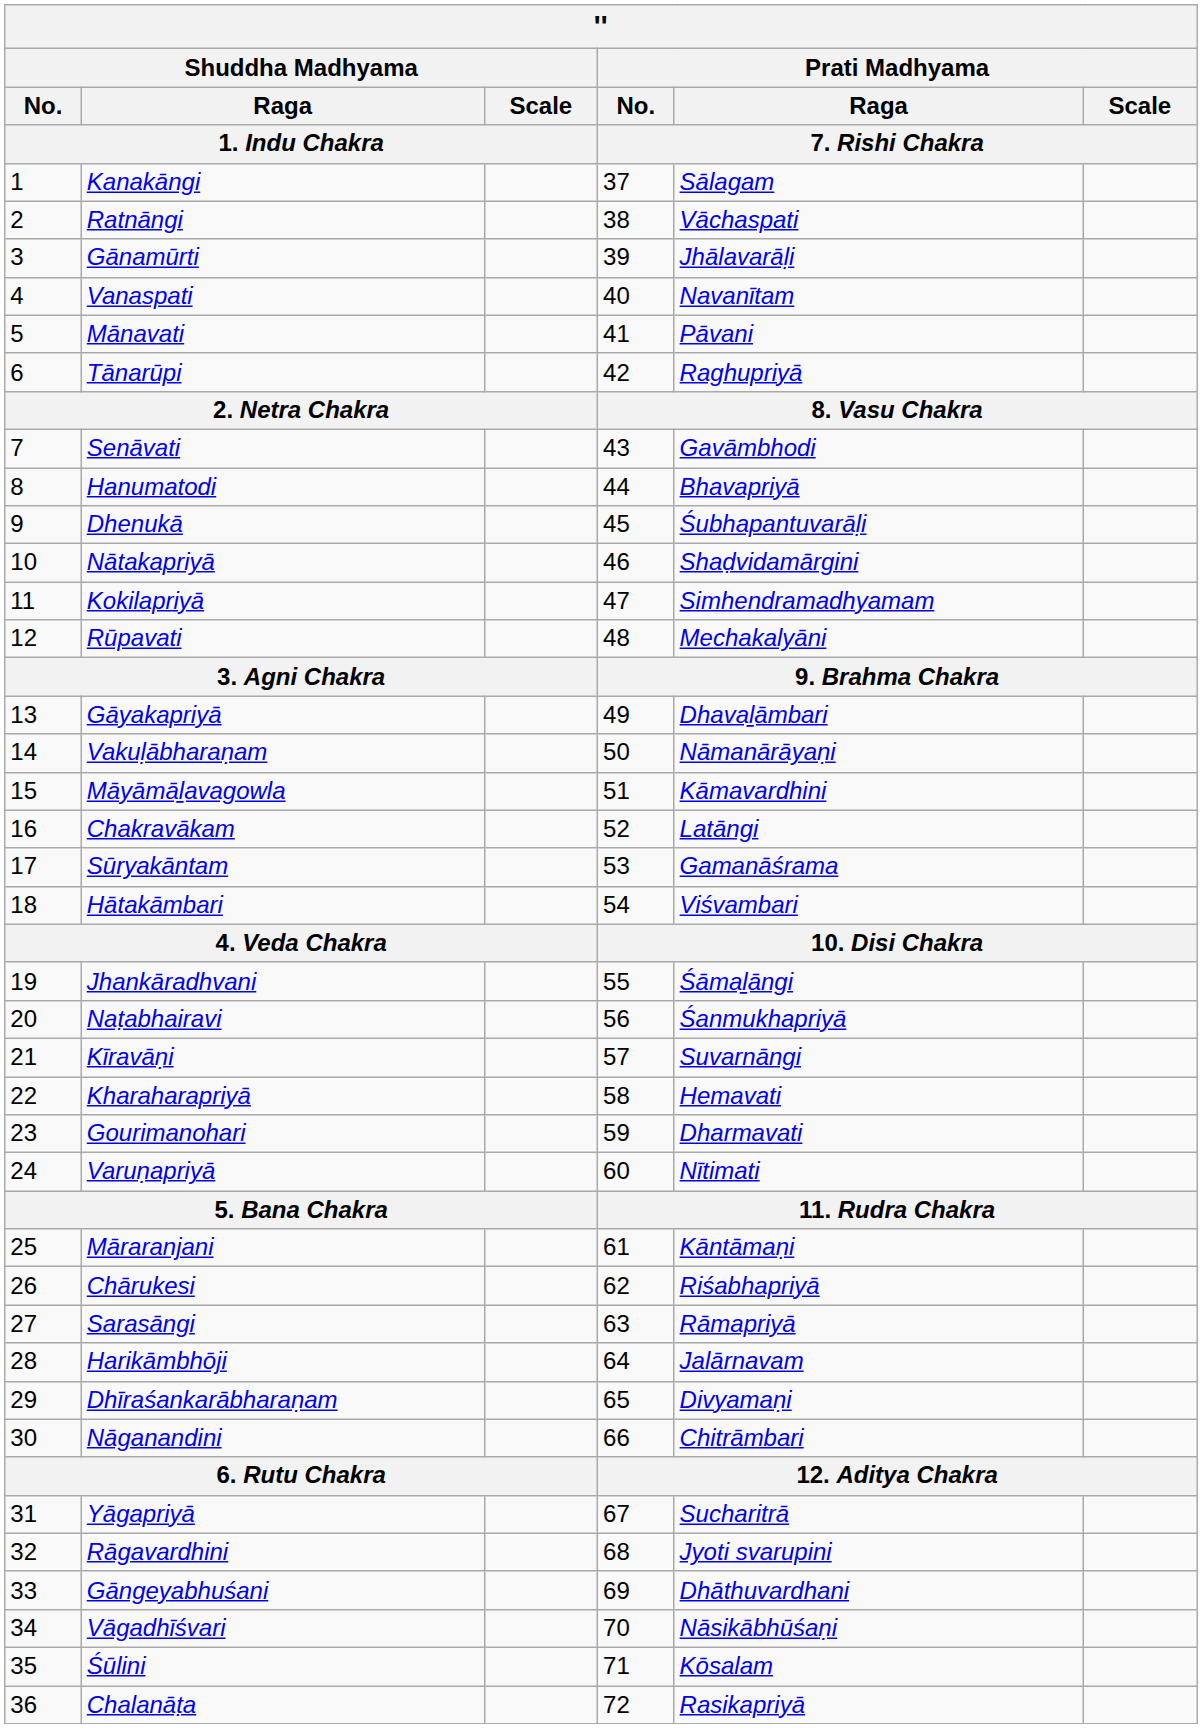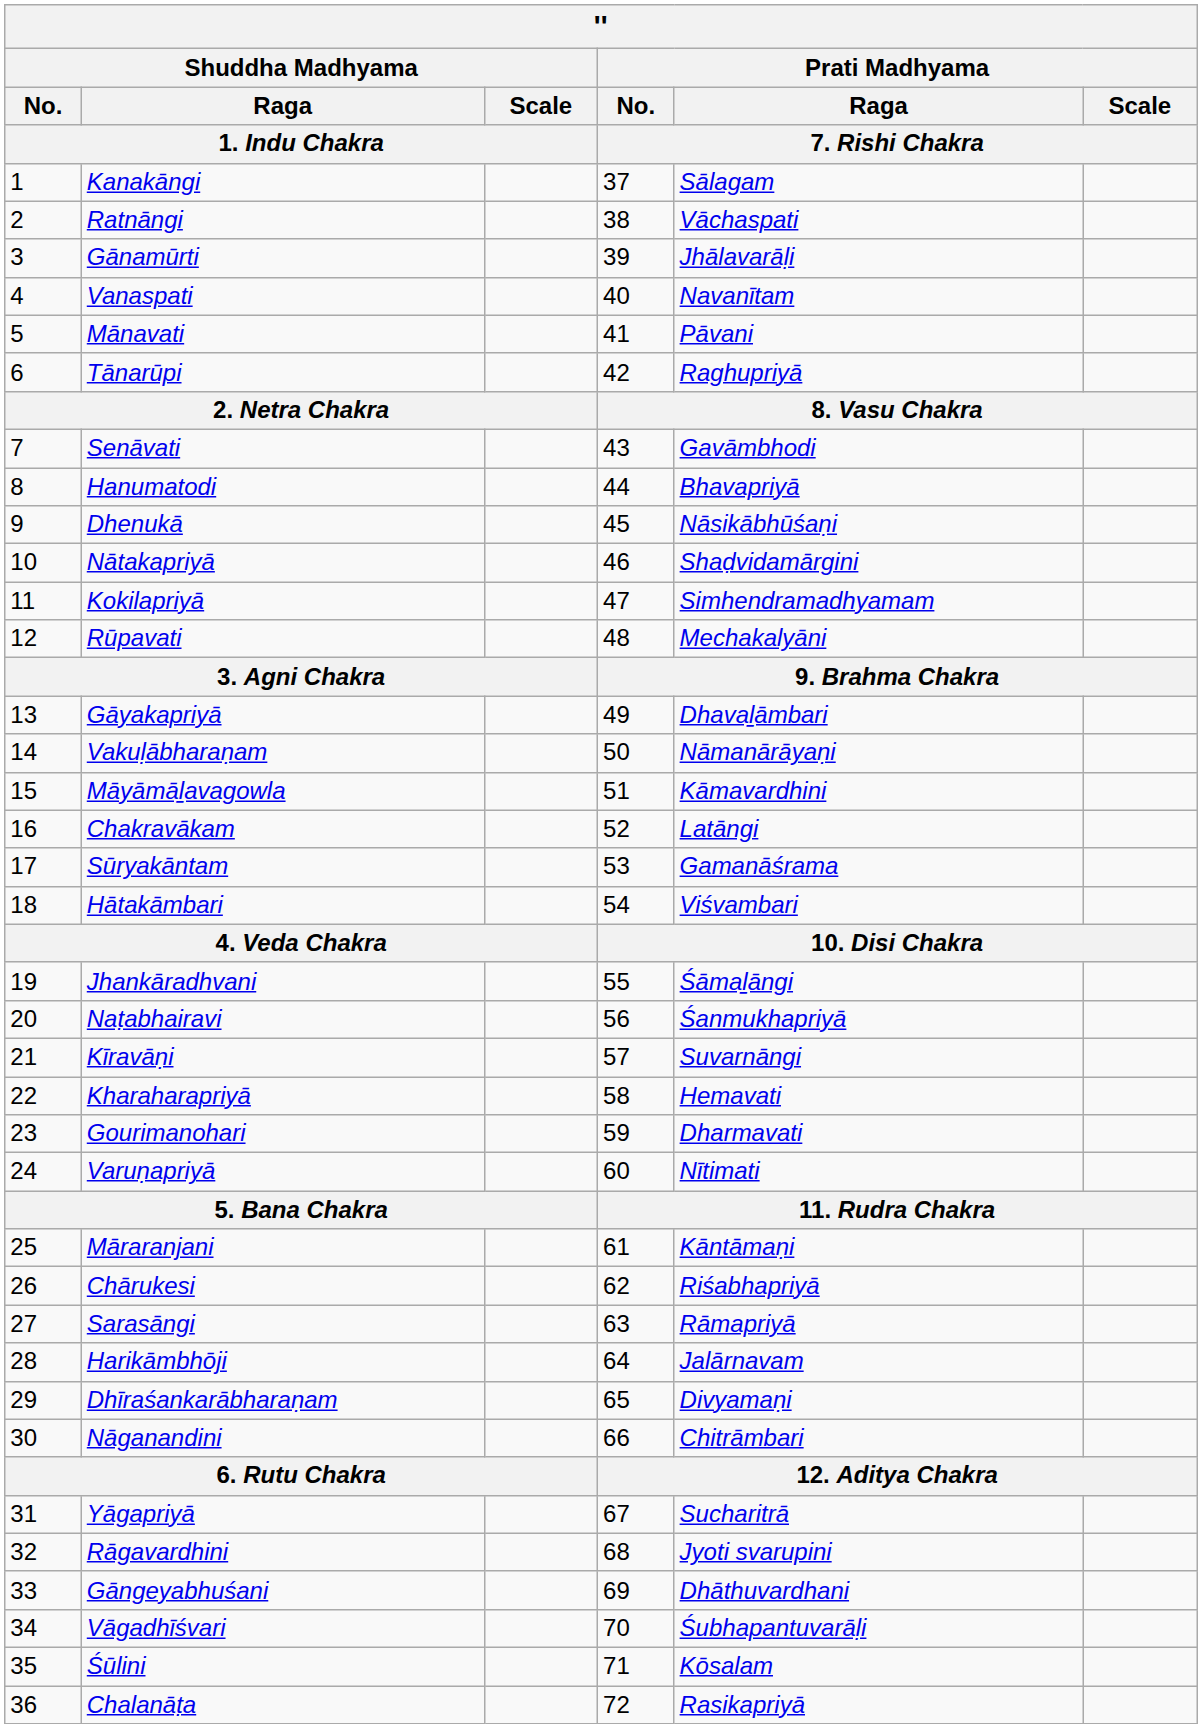Dhenukā | Prati Madhyama / Raga / 7. Rishi Chakra: Śubhapantuvarāḷi -> Nāsikābhūśaṇi
Vāgadhīśvari | Prati Madhyama / Raga / 7. Rishi Chakra: Nāsikābhūśaṇi -> Śubhapantuvarāḷi
